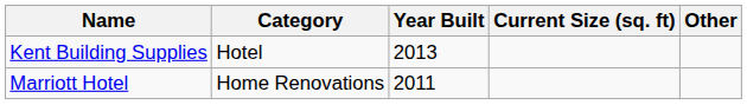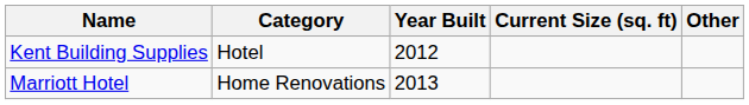Kent Building Supplies | Year Built: 2013 -> 2012
Marriott Hotel | Year Built: 2011 -> 2013
